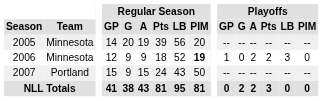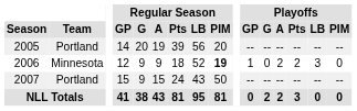2005 | Team: Minnesota -> Portland
